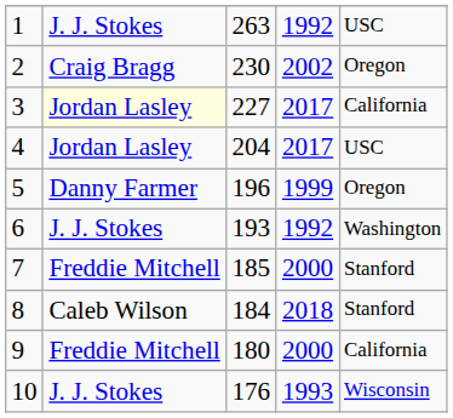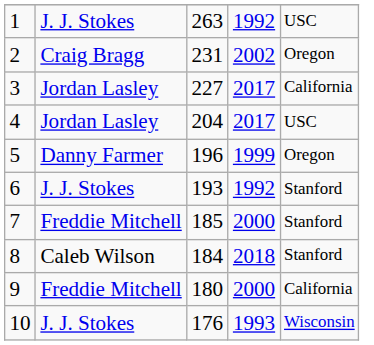2 | column 3: 230 -> 231
3 | column 2: lightyellow background -> no background
6 | column 5: Washington -> Stanford
